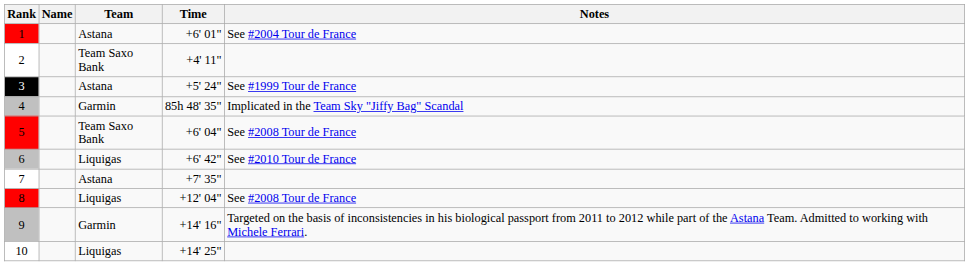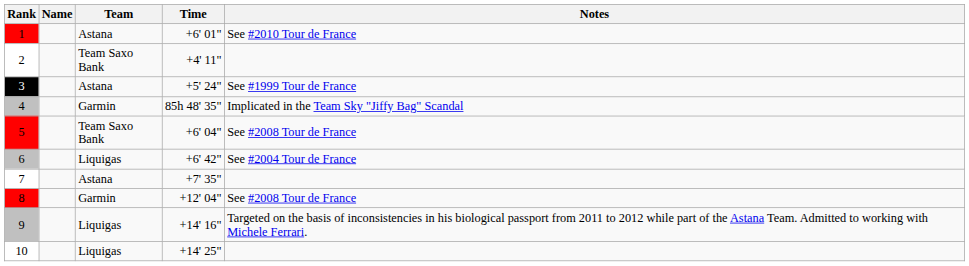1 | Notes: See #2004 Tour de France -> See #2010 Tour de France
6 | Notes: See #2010 Tour de France -> See #2004 Tour de France
8 | Team: Liquigas -> Garmin
9 | Team: Garmin -> Liquigas
